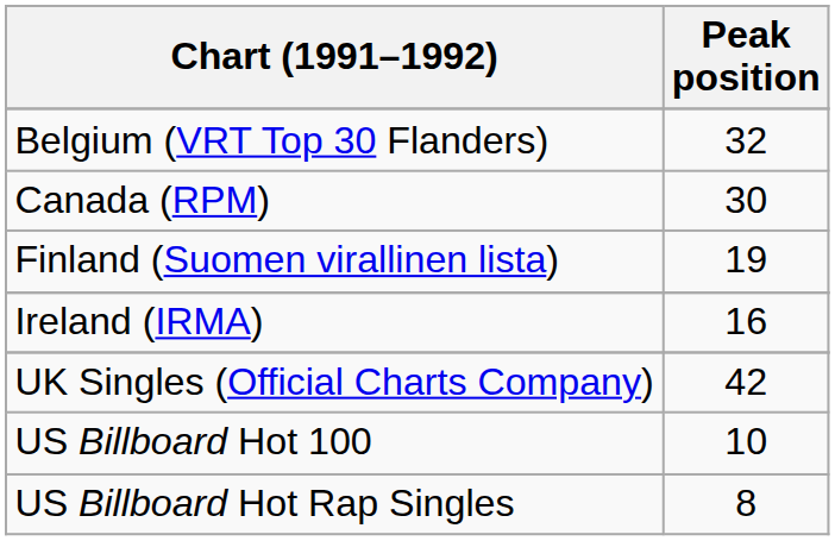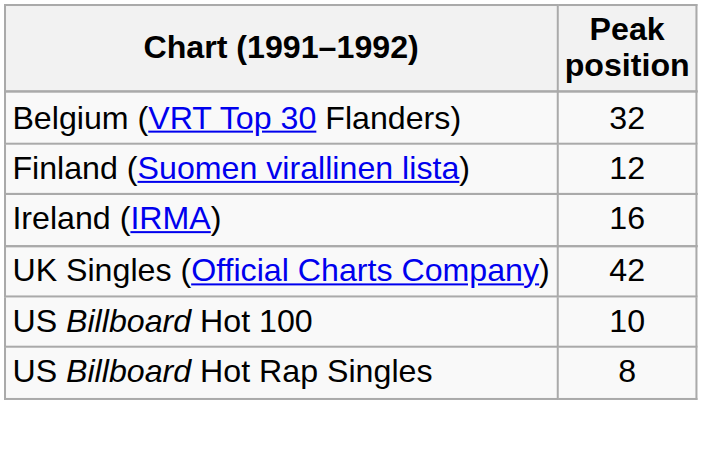- row: Canada (RPM) | 30
Finland (Suomen virallinen lista) | Peak position: 19 -> 12
